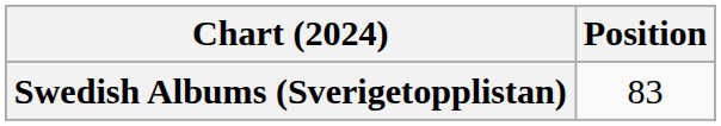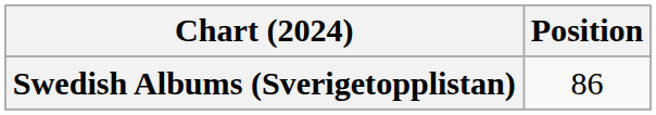Swedish Albums (Sverigetopplistan) | Position: 83 -> 86
